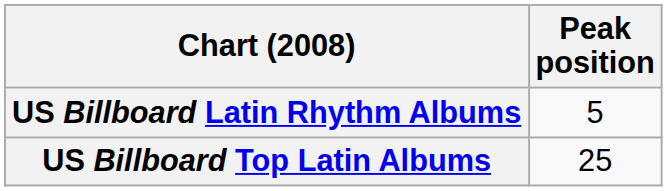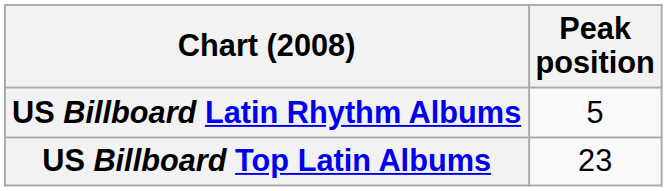US Billboard Top Latin Albums | Peak position: 25 -> 23
